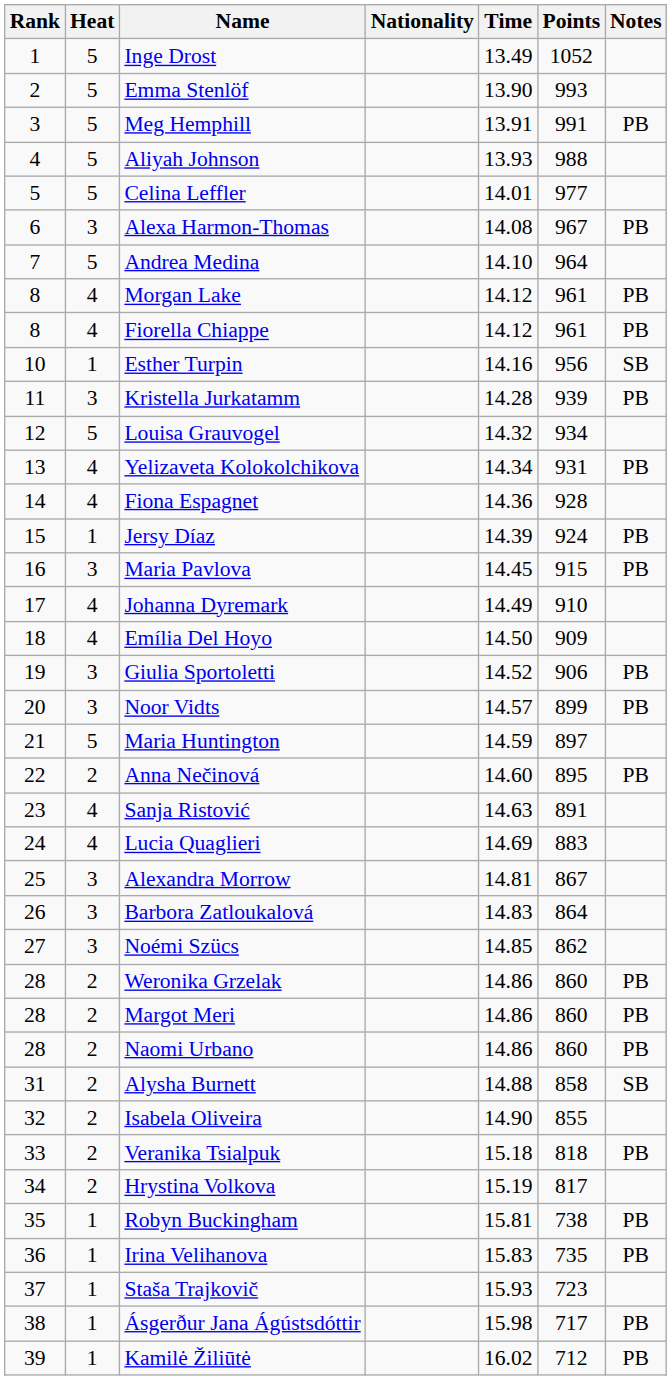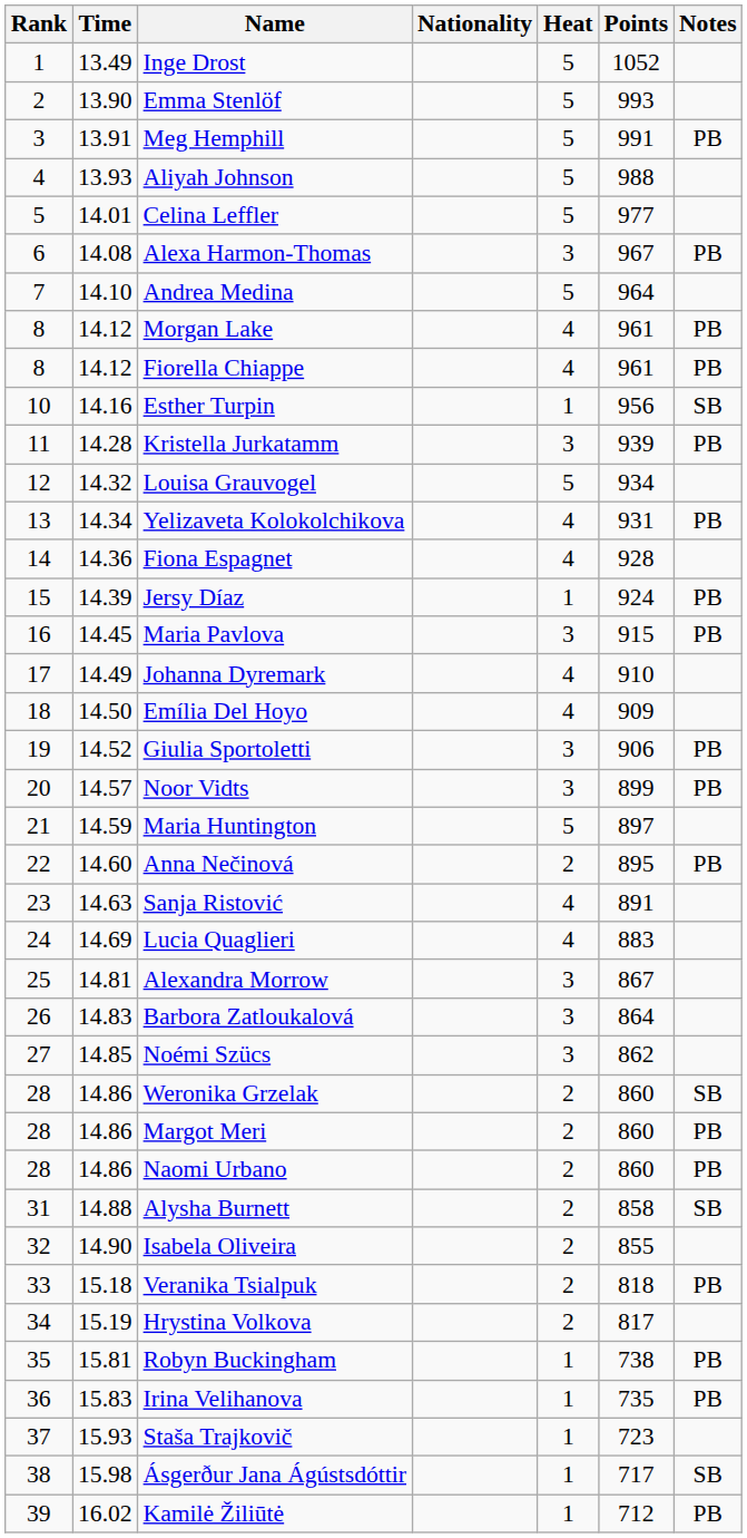columns swapped: Heat <-> Time
Weronika Grzelak | Notes: PB -> SB
Ásgerður Jana Ágústsdóttir | Notes: PB -> SB
